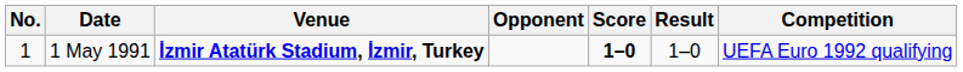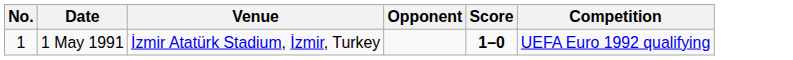- column: Result | 1–0
1 May 1991 | Venue: bold -> normal
